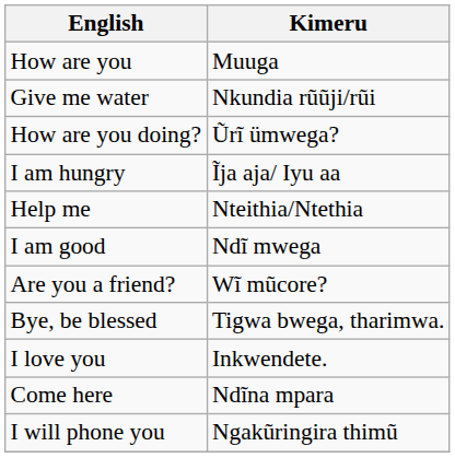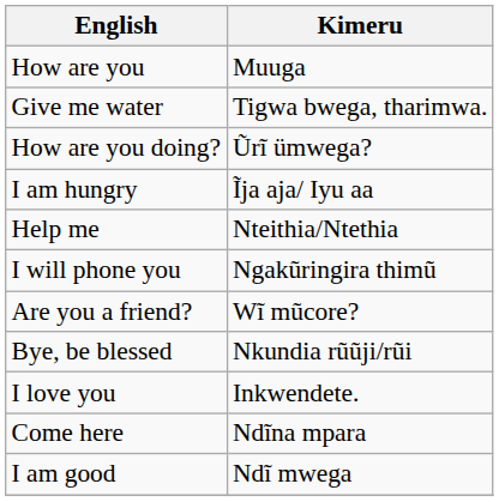Give me water | Kimeru: Nkundia rũũji/rũi -> Tigwa bwega, tharimwa.
rows swapped: I am good <-> I will phone you
Bye, be blessed | Kimeru: Tigwa bwega, tharimwa. -> Nkundia rũũji/rũi
